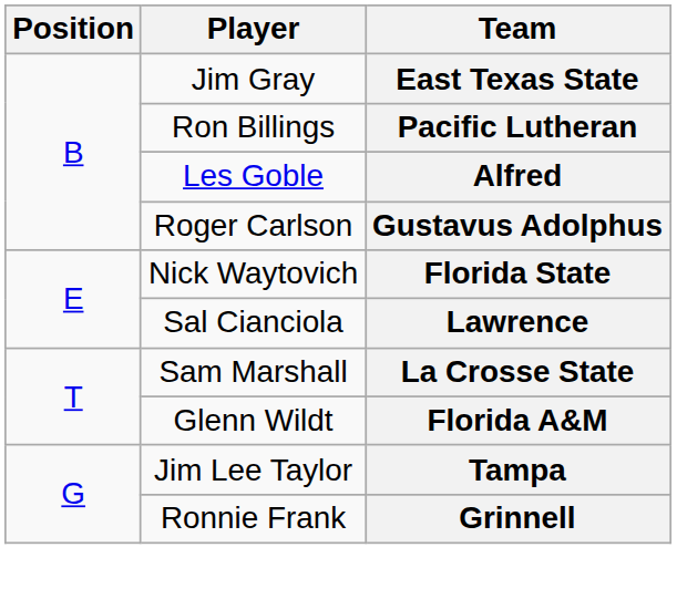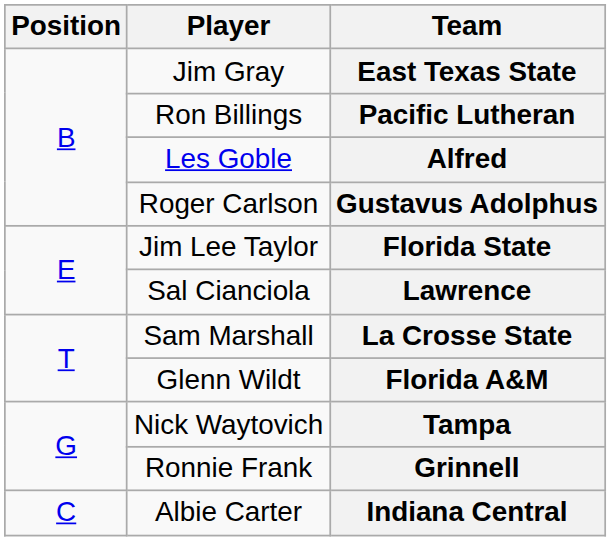Florida State | Player: Nick Waytovich -> Jim Lee Taylor
Tampa | Player: Jim Lee Taylor -> Nick Waytovich
+ row: C | Albie Carter | Indiana Central
